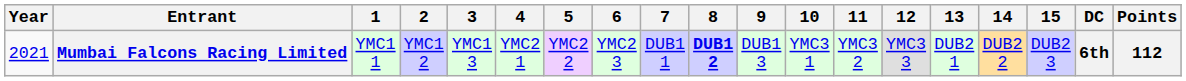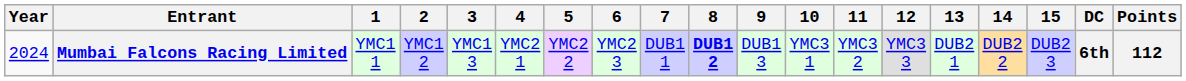Mumbai Falcons Racing Limited | Year: 2021 -> 2024
